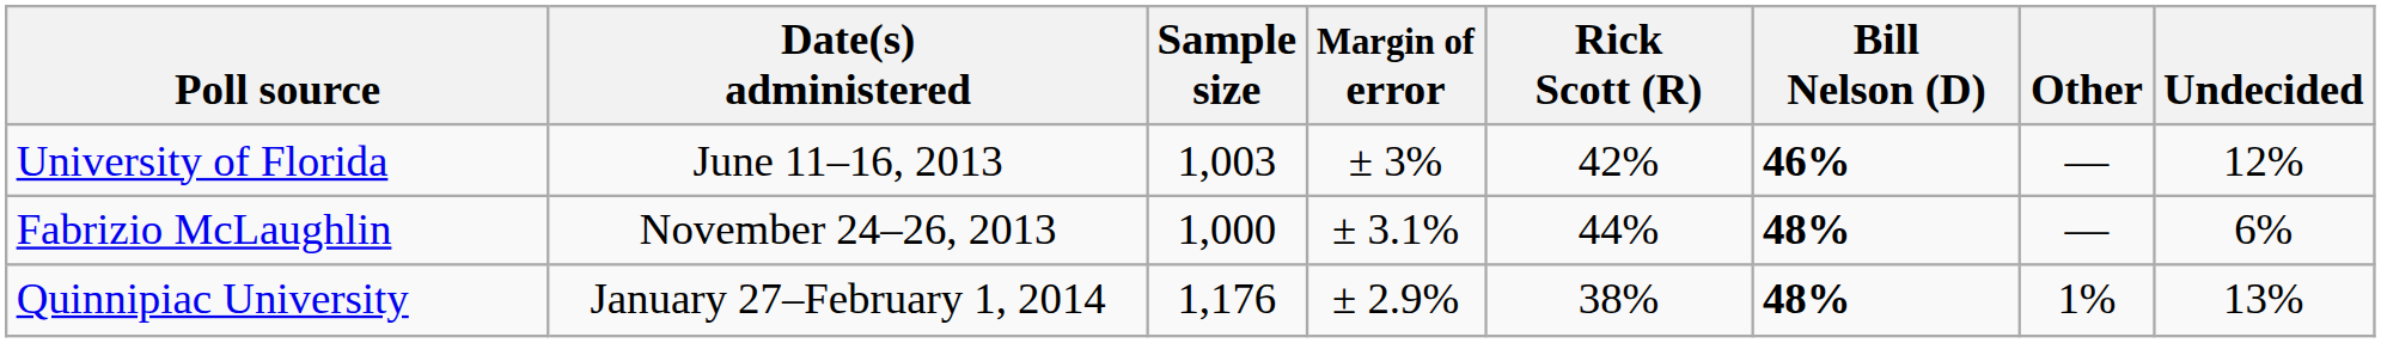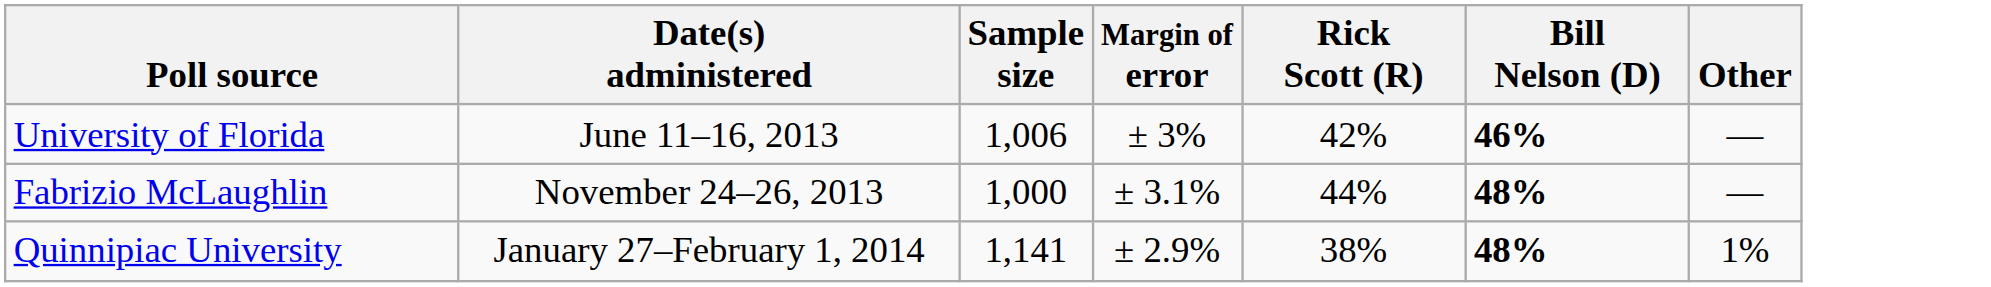- column: Undecided | 12% | 6% | 13%
University of Florida | Sample size: 1,003 -> 1,006
Quinnipiac University | Sample size: 1,176 -> 1,141
